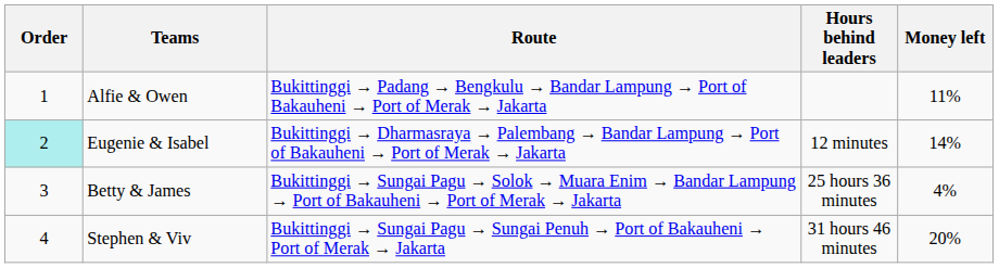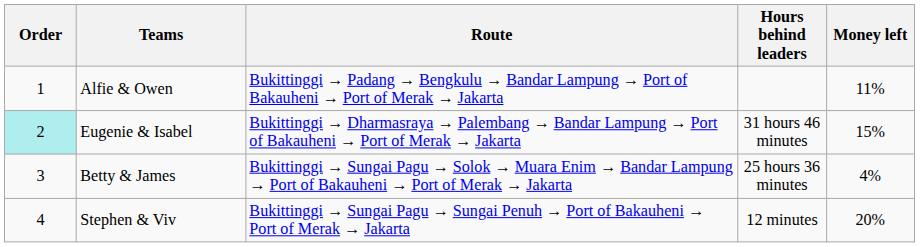Eugenie & Isabel | Hours behind leaders: 12 minutes -> 31 hours 46 minutes
Eugenie & Isabel | Money left: 14% -> 15%
Stephen & Viv | Hours behind leaders: 31 hours 46 minutes -> 12 minutes
